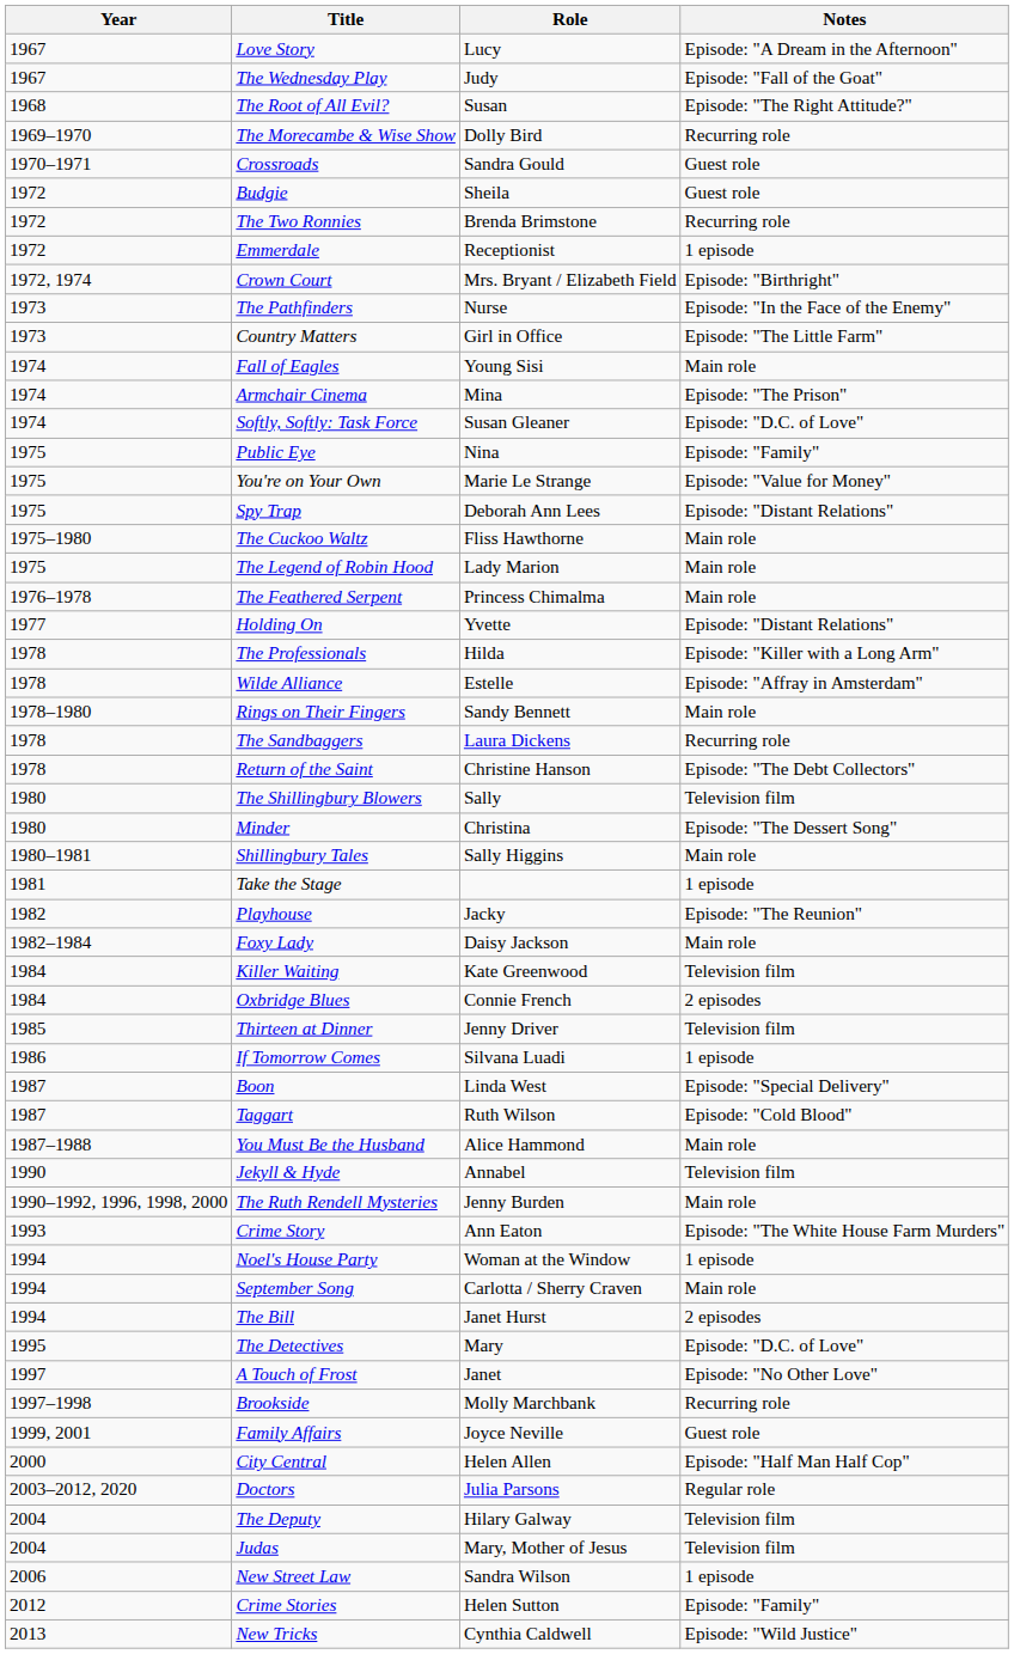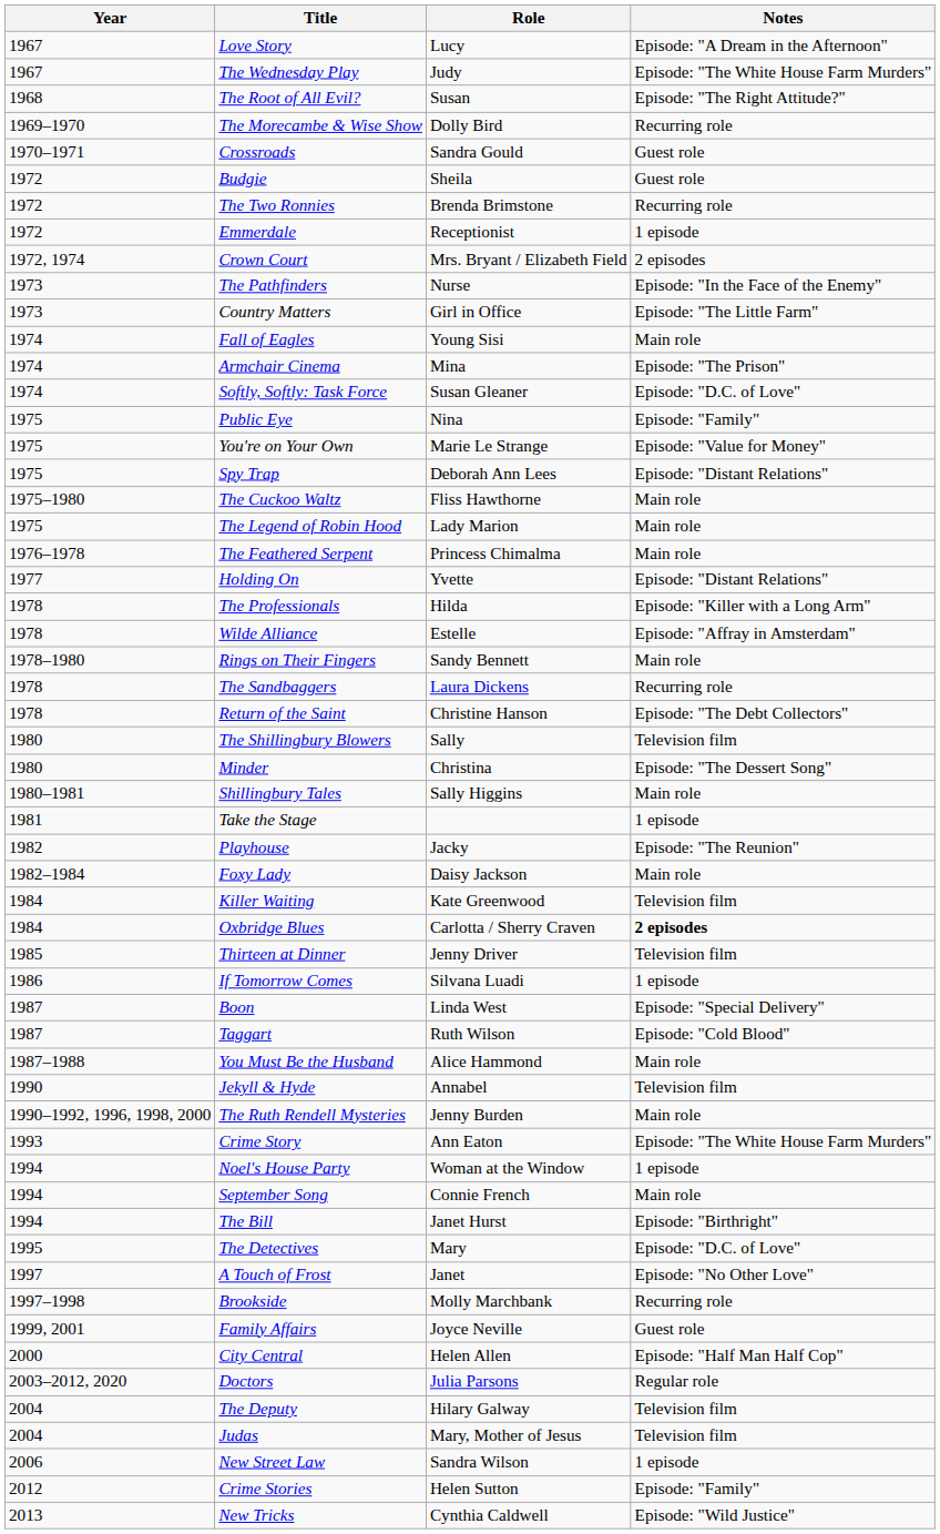The Wednesday Play | Notes: Episode: "Fall of the Goat" -> Episode: "The White House Farm Murders"
Crown Court | Notes: Episode: "Birthright" -> 2 episodes
Oxbridge Blues | Role: Connie French -> Carlotta / Sherry Craven
Oxbridge Blues | Notes: normal -> bold
September Song | Role: Carlotta / Sherry Craven -> Connie French
The Bill | Notes: 2 episodes -> Episode: "Birthright"
